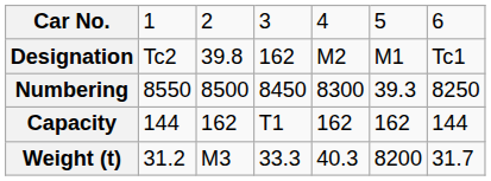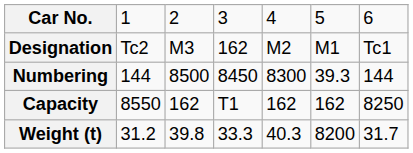Designation | column 3: 39.8 -> M3
Numbering | column 2: 8550 -> 144
Numbering | column 7: 8250 -> 144
Capacity | column 2: 144 -> 8550
Capacity | column 7: 144 -> 8250
Weight (t) | column 3: M3 -> 39.8
